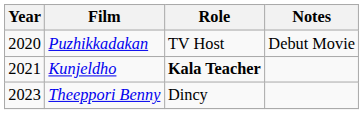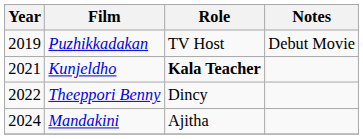Puzhikkadakan | Year: 2020 -> 2019
Theeppori Benny | Year: 2023 -> 2022
+ row: 2024 | Mandakini | Ajitha
